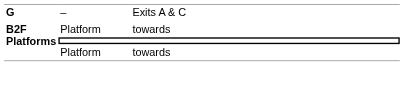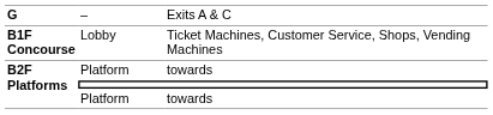+ row: B1F Concourse | Lobby | Ticket Machines, Customer Service, Shops, Vending Machines
